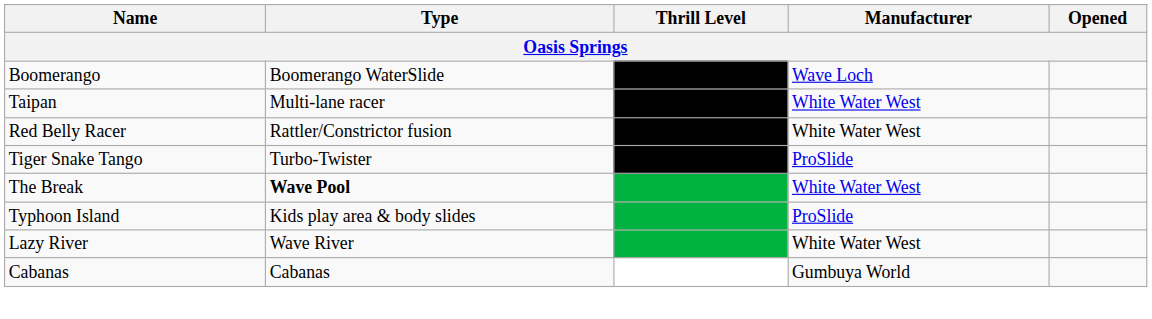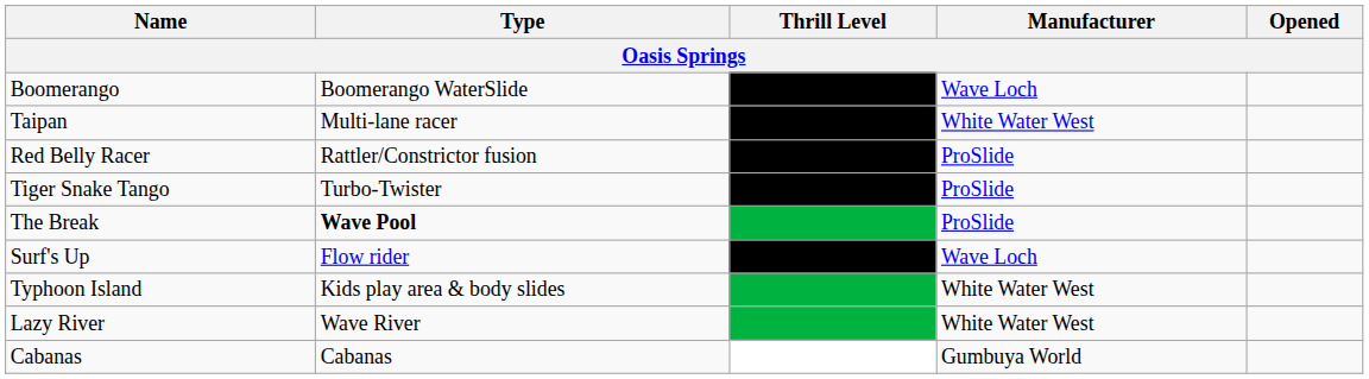Red Belly Racer | Manufacturer: White Water West -> ProSlide
The Break | Manufacturer: White Water West -> ProSlide
+ row: Surf's Up | Flow rider | Wave Loch
Typhoon Island | Manufacturer: ProSlide -> White Water West
